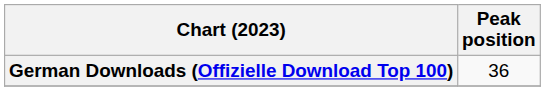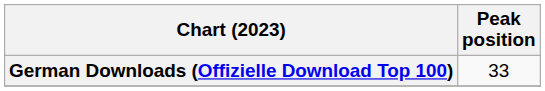German Downloads (Offizielle Download Top 100) | Peak position: 36 -> 33
